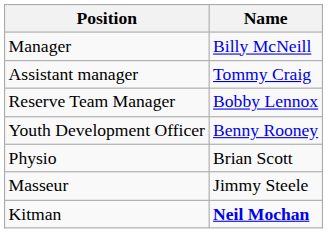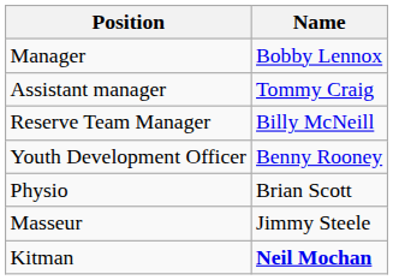Manager | Name: Billy McNeill -> Bobby Lennox
Reserve Team Manager | Name: Bobby Lennox -> Billy McNeill
